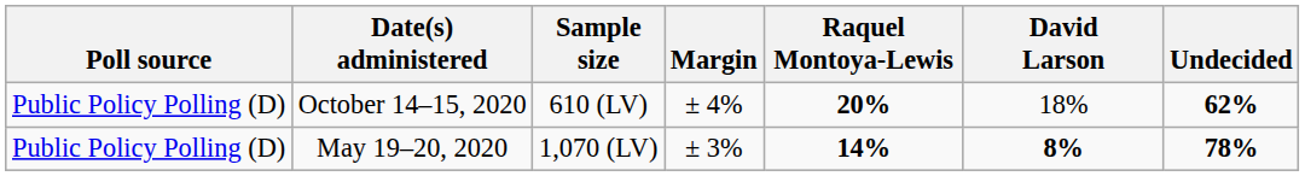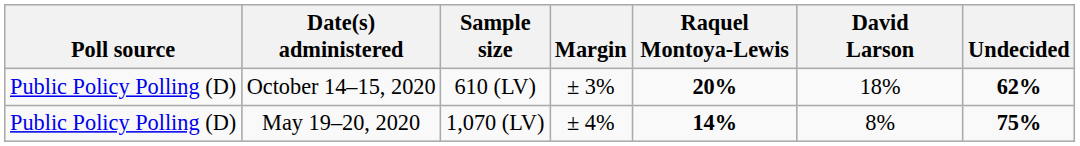October 14–15, 2020 | Margin: ± 4% -> ± 3%
May 19–20, 2020 | Margin: ± 3% -> ± 4%
May 19–20, 2020 | David Larson: bold -> normal
May 19–20, 2020 | Undecided: 78% -> 75%
